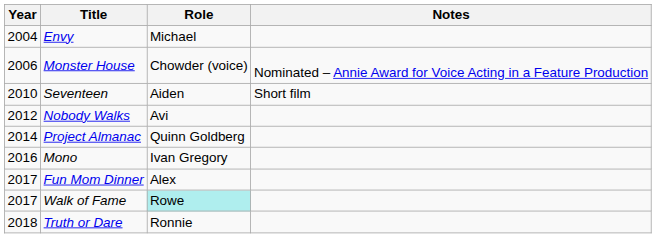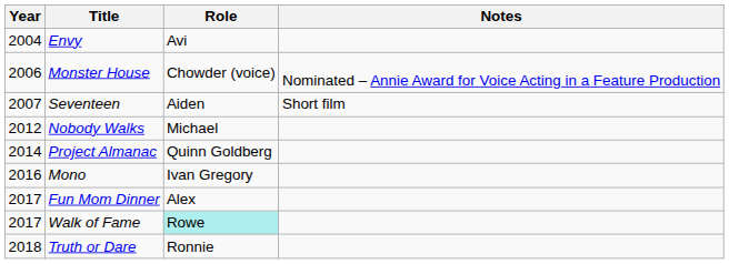Envy | Role: Michael -> Avi
Seventeen | Year: 2010 -> 2007
Nobody Walks | Role: Avi -> Michael
